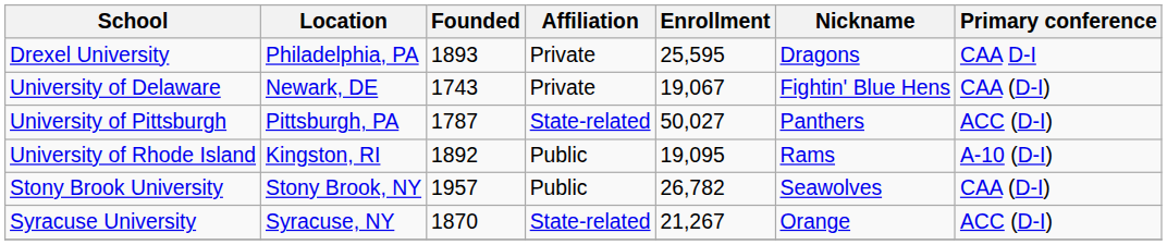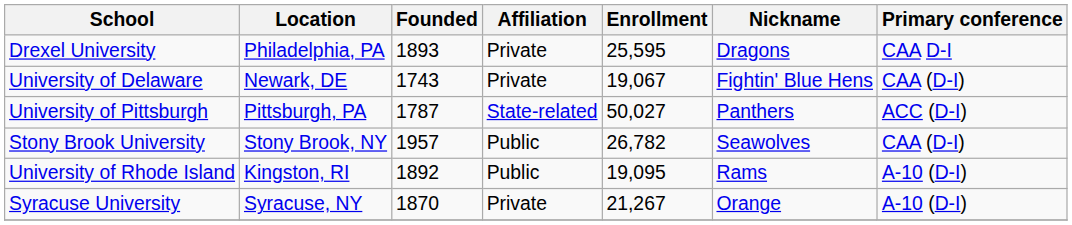rows swapped: University of Rhode Island <-> Stony Brook University
Syracuse University | Affiliation: State-related -> Private
Syracuse University | Primary conference: ACC (D-I) -> A-10 (D-I)
